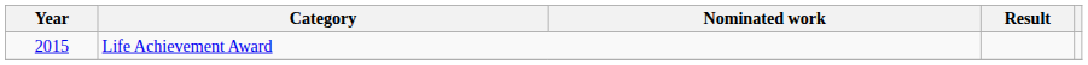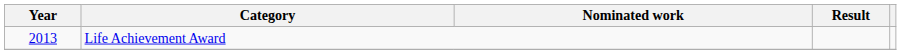Life Achievement Award | Year: 2015 -> 2013
